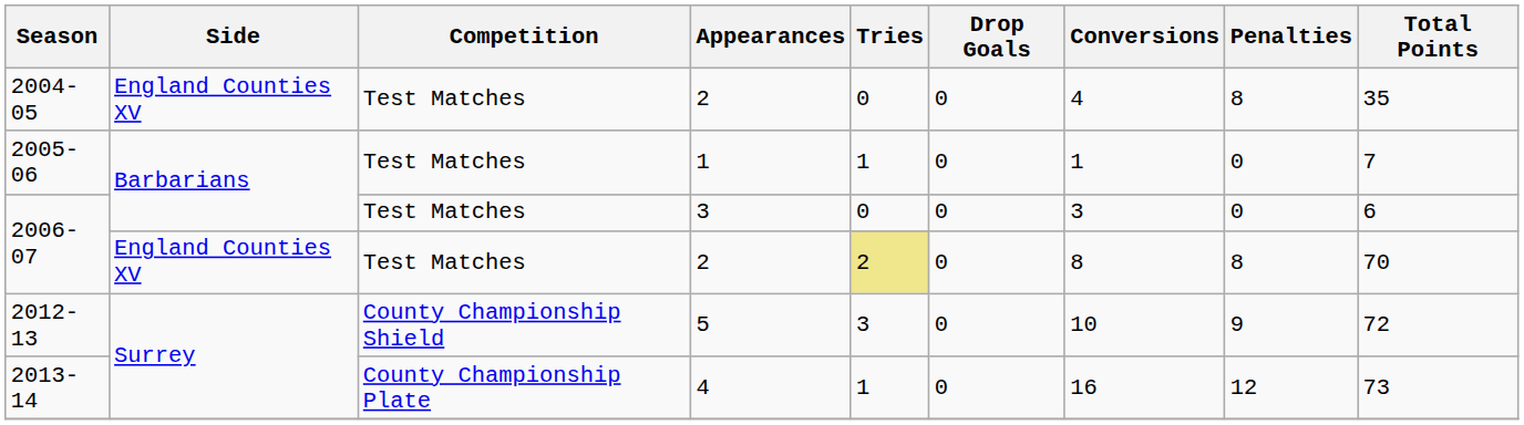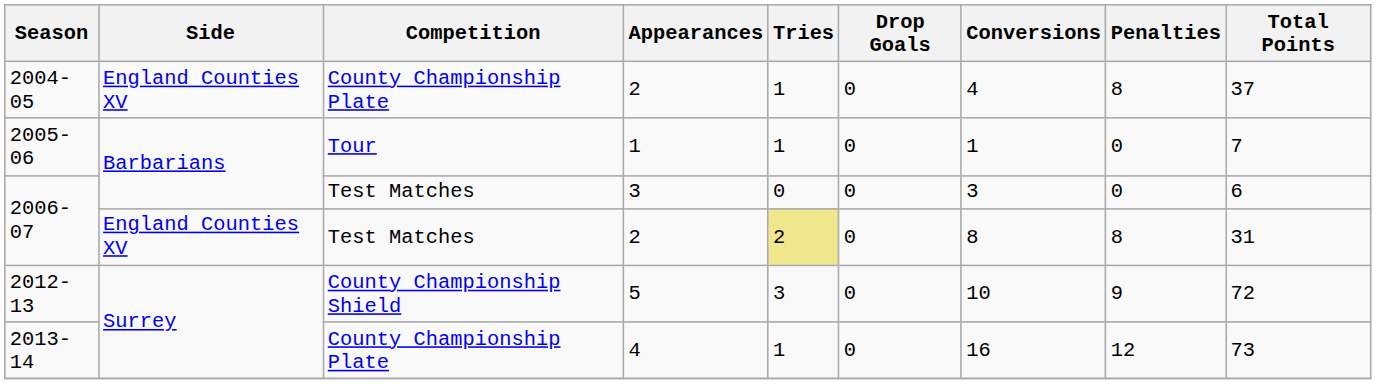2004-05 | Competition: Test Matches -> County Championship Plate
2004-05 | Tries: 0 -> 1
2004-05 | Total Points: 35 -> 37
2005-06 | Competition: Test Matches -> Tour
2006-07 / 2 | Total Points: 70 -> 31
